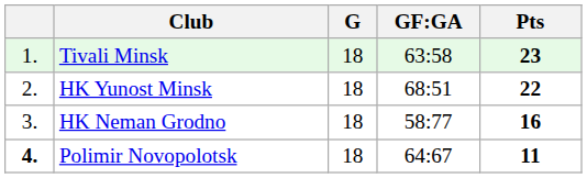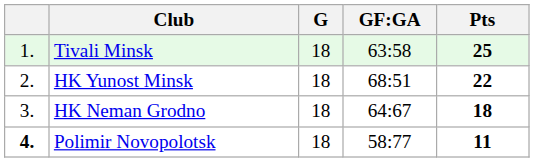Tivali Minsk | Pts: 23 -> 25
HK Neman Grodno | GF:GA: 58:77 -> 64:67
HK Neman Grodno | Pts: 16 -> 18
Polimir Novopolotsk | GF:GA: 64:67 -> 58:77
